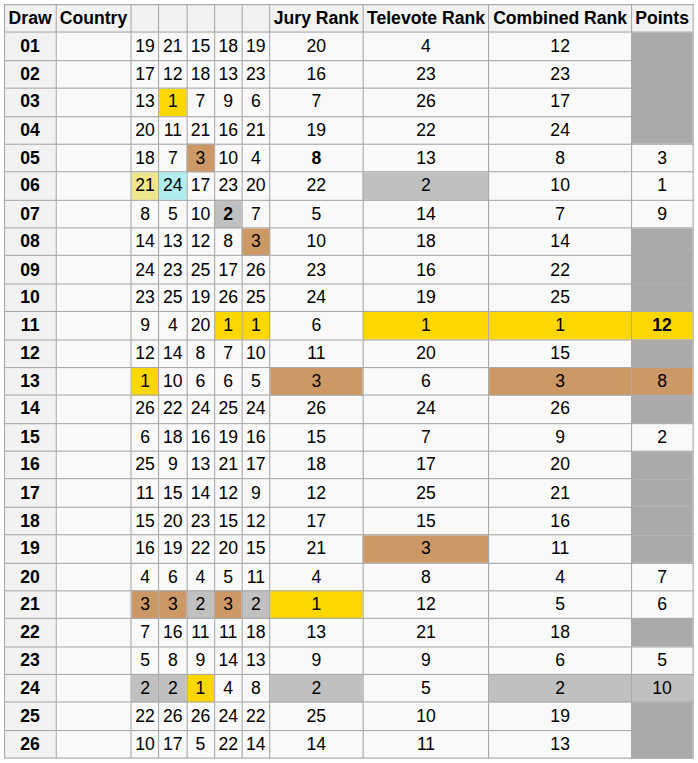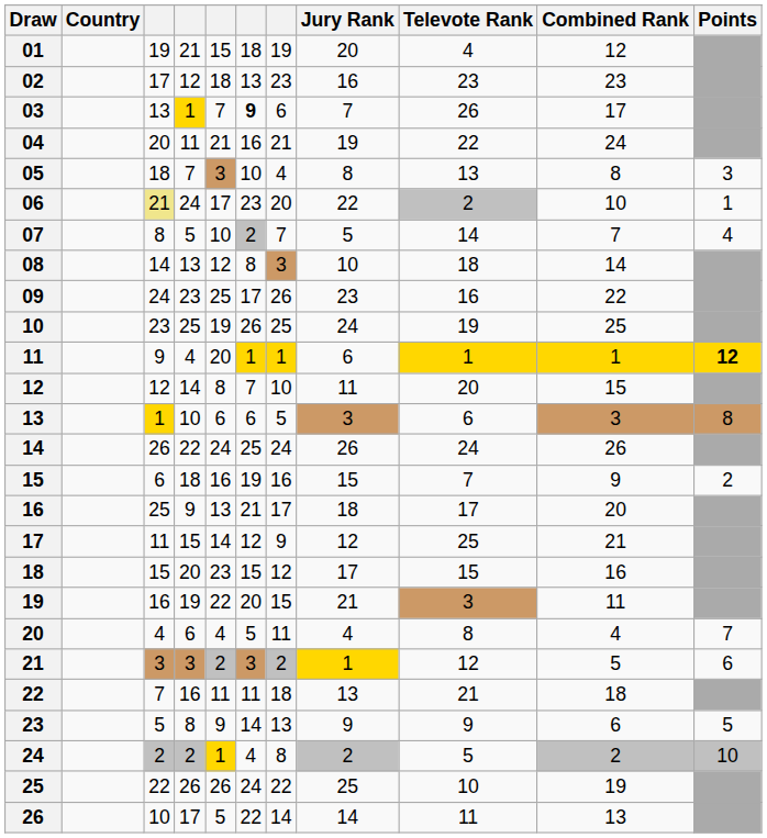03 | column 6: normal -> bold
05 | Jury Rank: bold -> normal
06 | column 4: paleturquoise background -> no background
07 | column 6: bold -> normal
07 | Points: 9 -> 4
